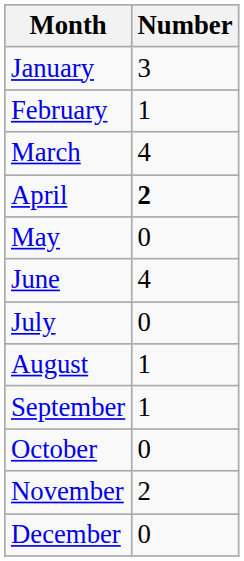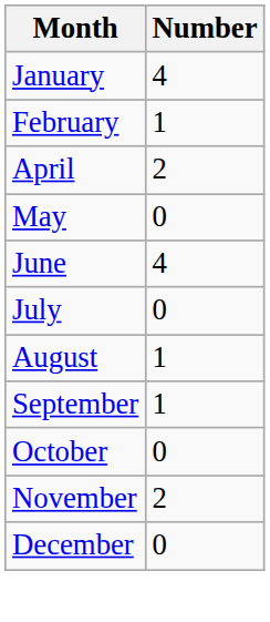January | Number: 3 -> 4
- row: March | 4
April | Number: bold -> normal
